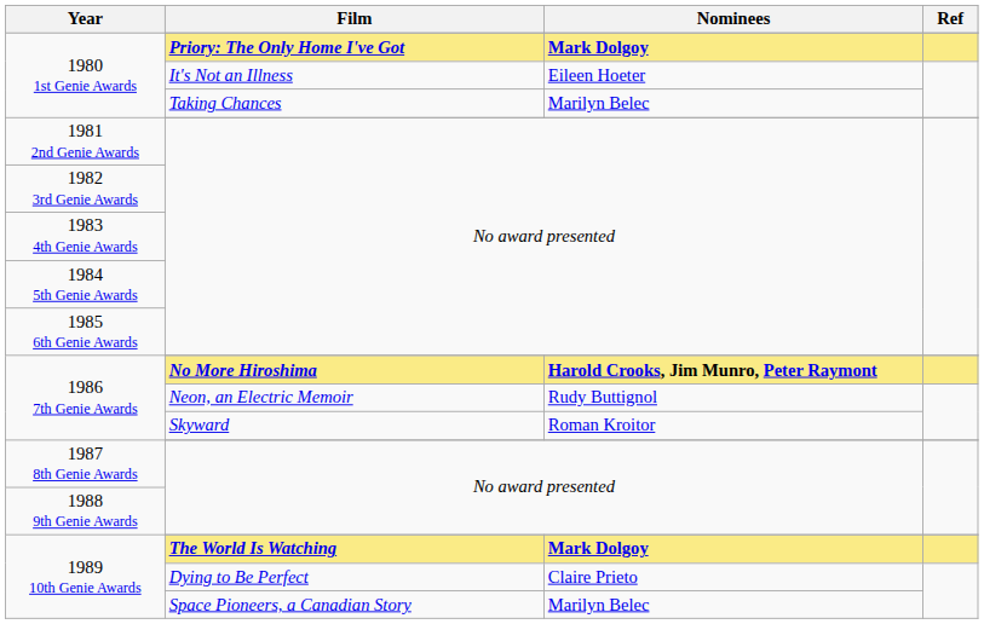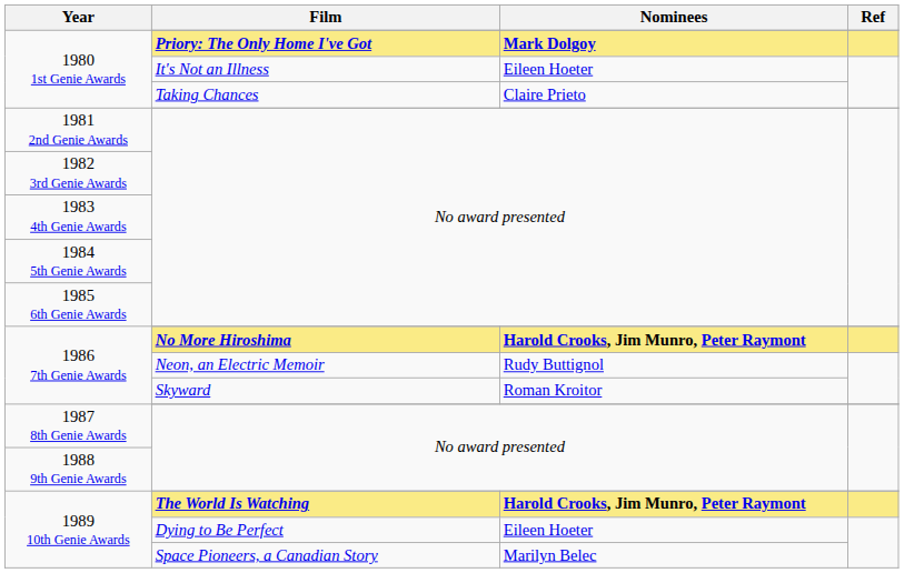Taking Chances | Nominees: Marilyn Belec -> Claire Prieto
The World Is Watching | Nominees: Mark Dolgoy -> Harold Crooks, Jim Munro, Peter Raymont
Dying to Be Perfect | Nominees: Claire Prieto -> Eileen Hoeter
